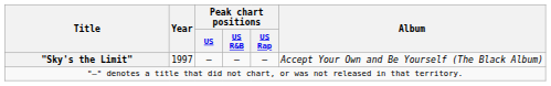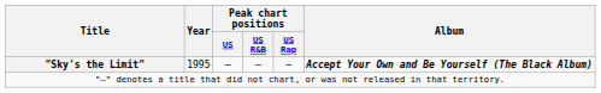"Sky's the Limit" | Year: 1997 -> 1995
"Sky's the Limit" | Album: normal -> bold
